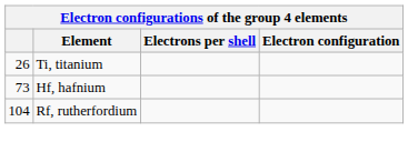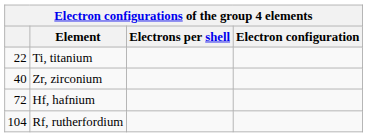Ti, titanium | column 1: 26 -> 22
+ row: 40 | Zr, zirconium
Hf, hafnium | column 1: 73 -> 72
